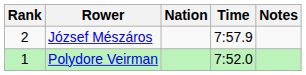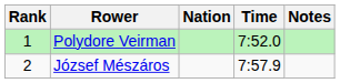rows swapped: Polydore Veirman <-> József Mészáros
